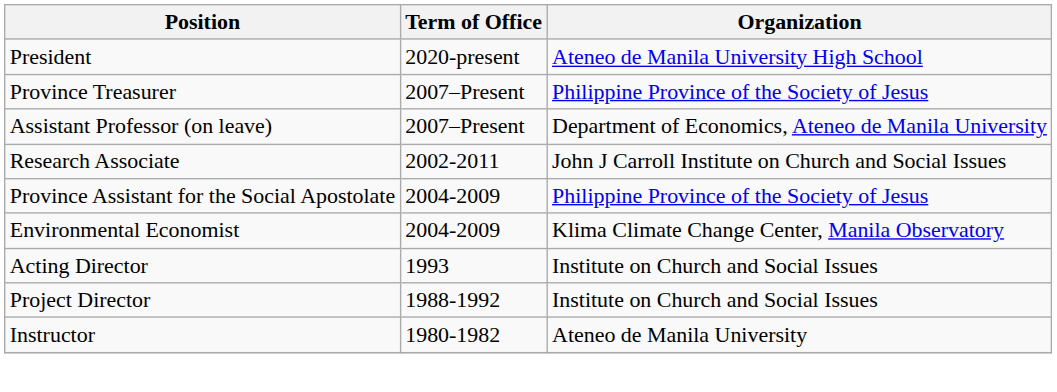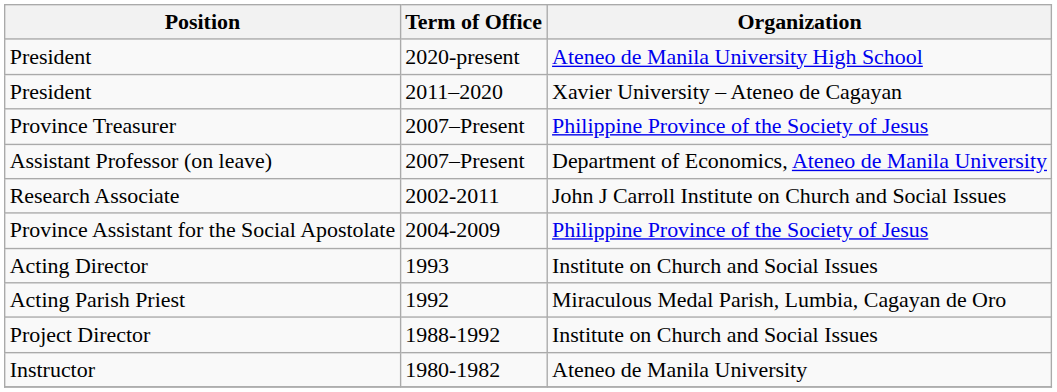+ row: President | 2011–2020 | Xavier University – Ateneo de Cagayan
- row: Environmental Economist | 2004-2009 | Klima Climate Change Center, Manila Observatory
+ row: Acting Parish Priest | 1992 | Miraculous Medal Parish, Lumbia, Cagayan de Oro
